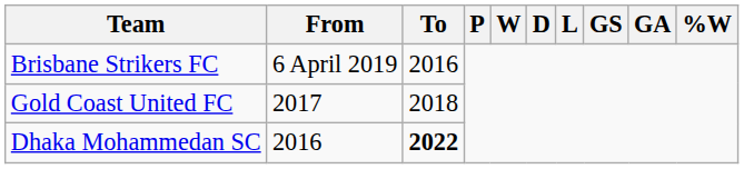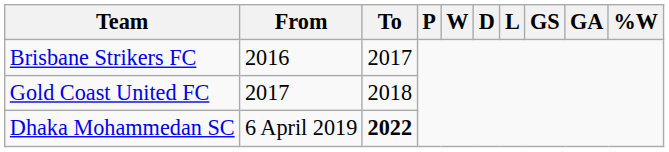Brisbane Strikers FC | From: 6 April 2019 -> 2016
Brisbane Strikers FC | To: 2016 -> 2017
Dhaka Mohammedan SC | From: 2016 -> 6 April 2019
